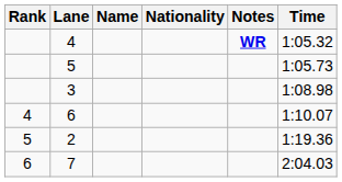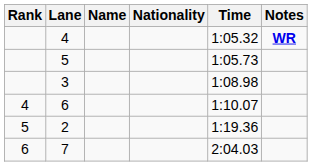columns swapped: Time <-> Notes
